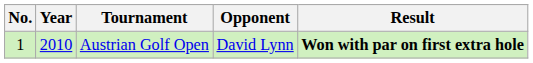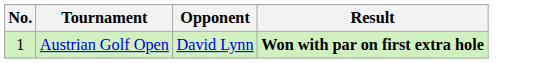- column: Year | 2010
